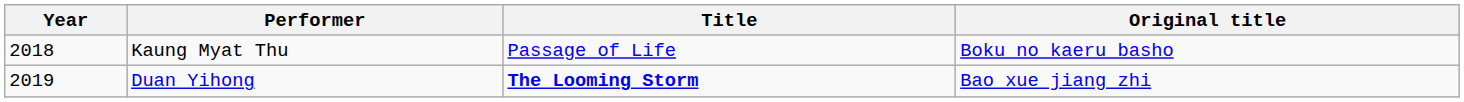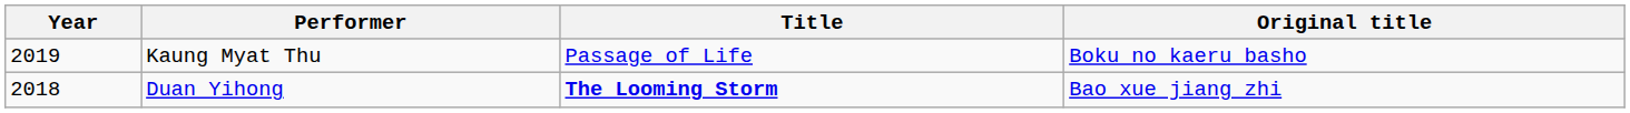Kaung Myat Thu | Year: 2018 -> 2019
Duan Yihong | Year: 2019 -> 2018
